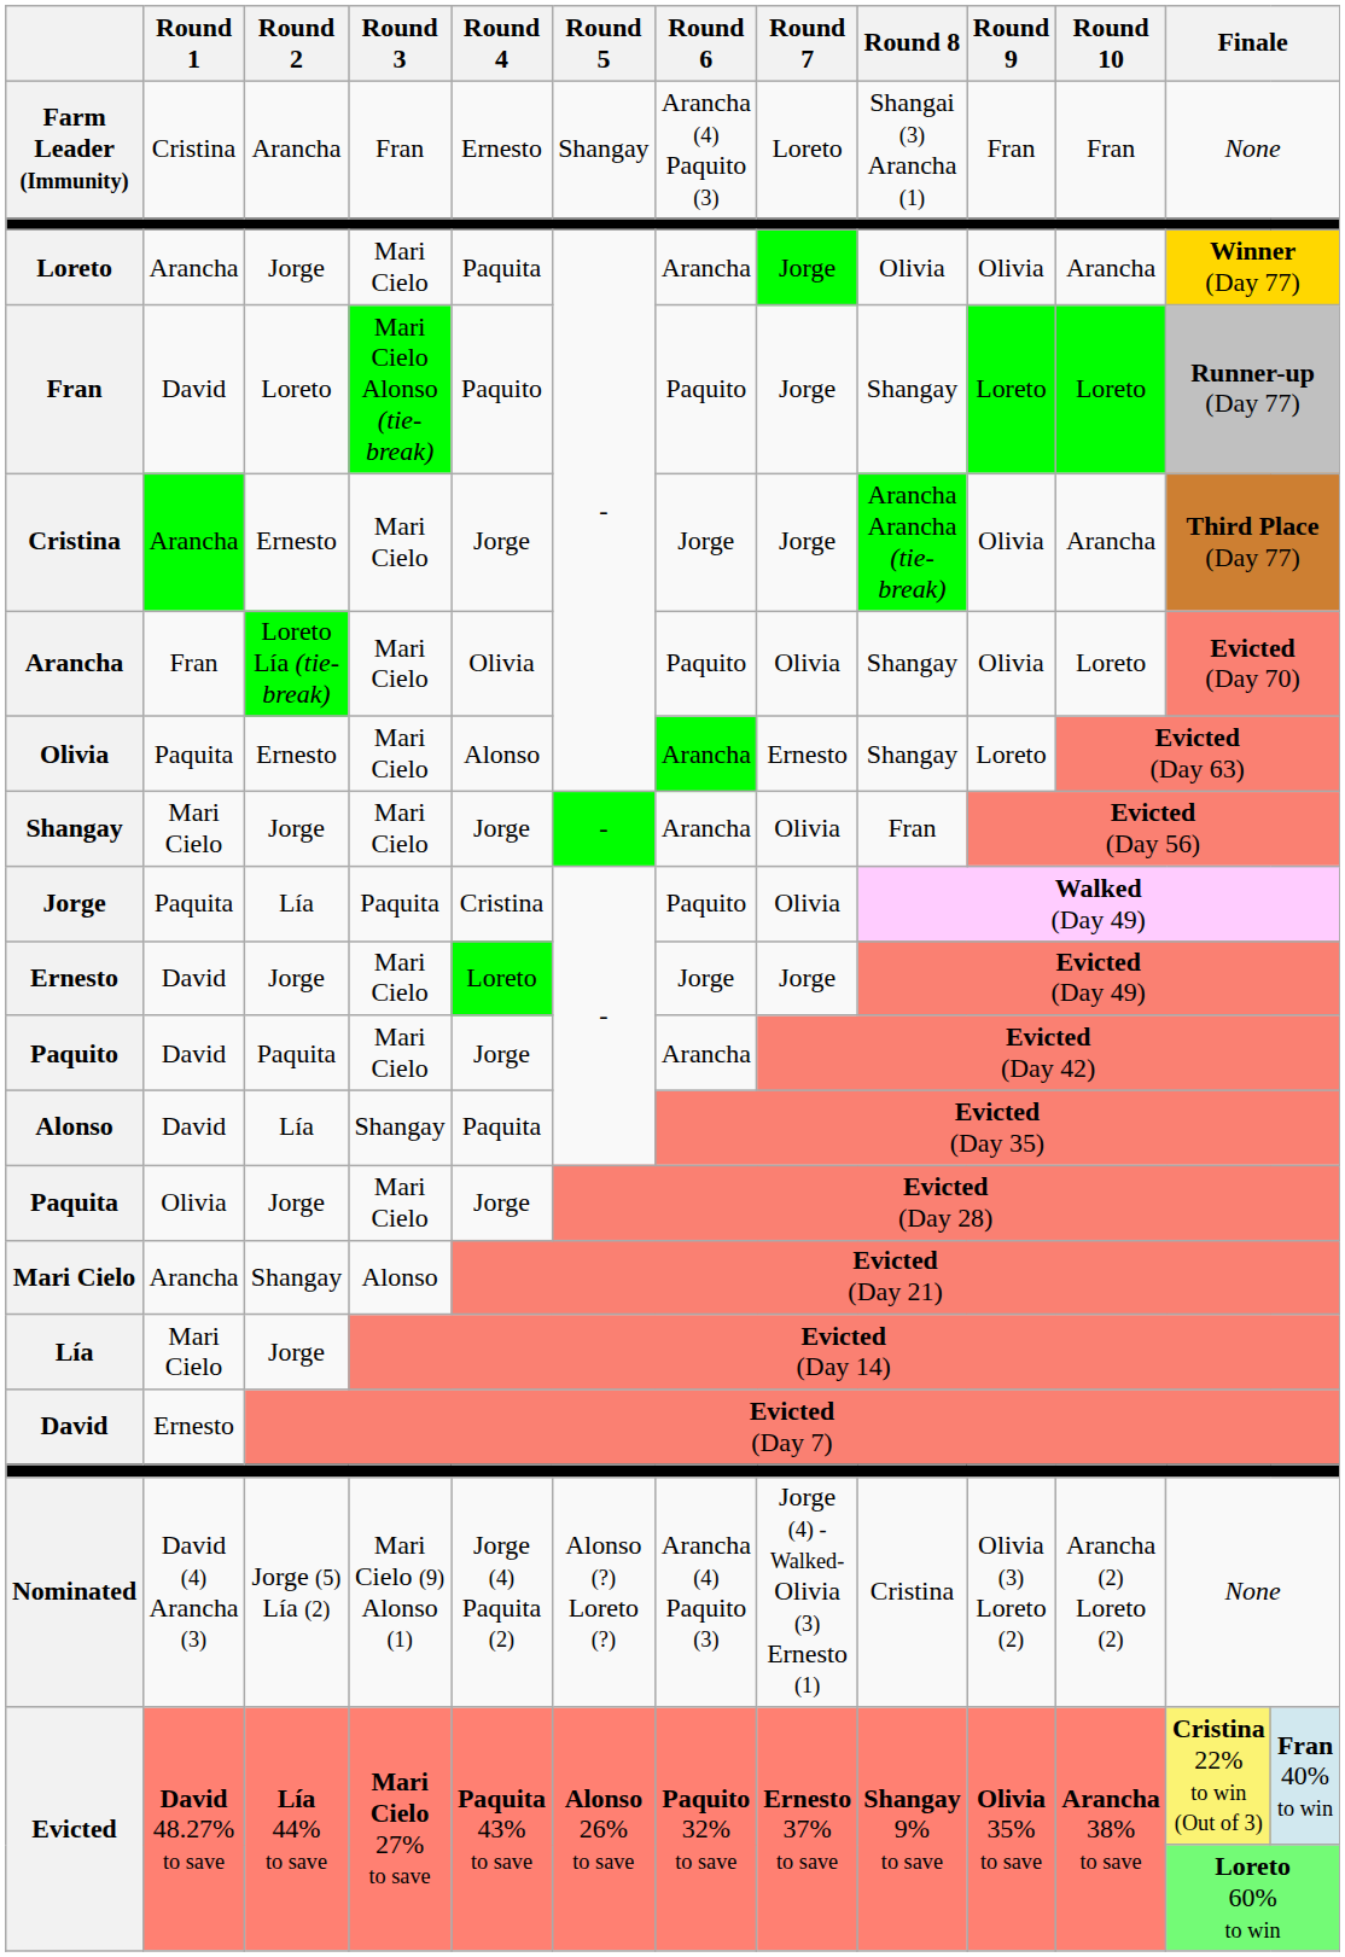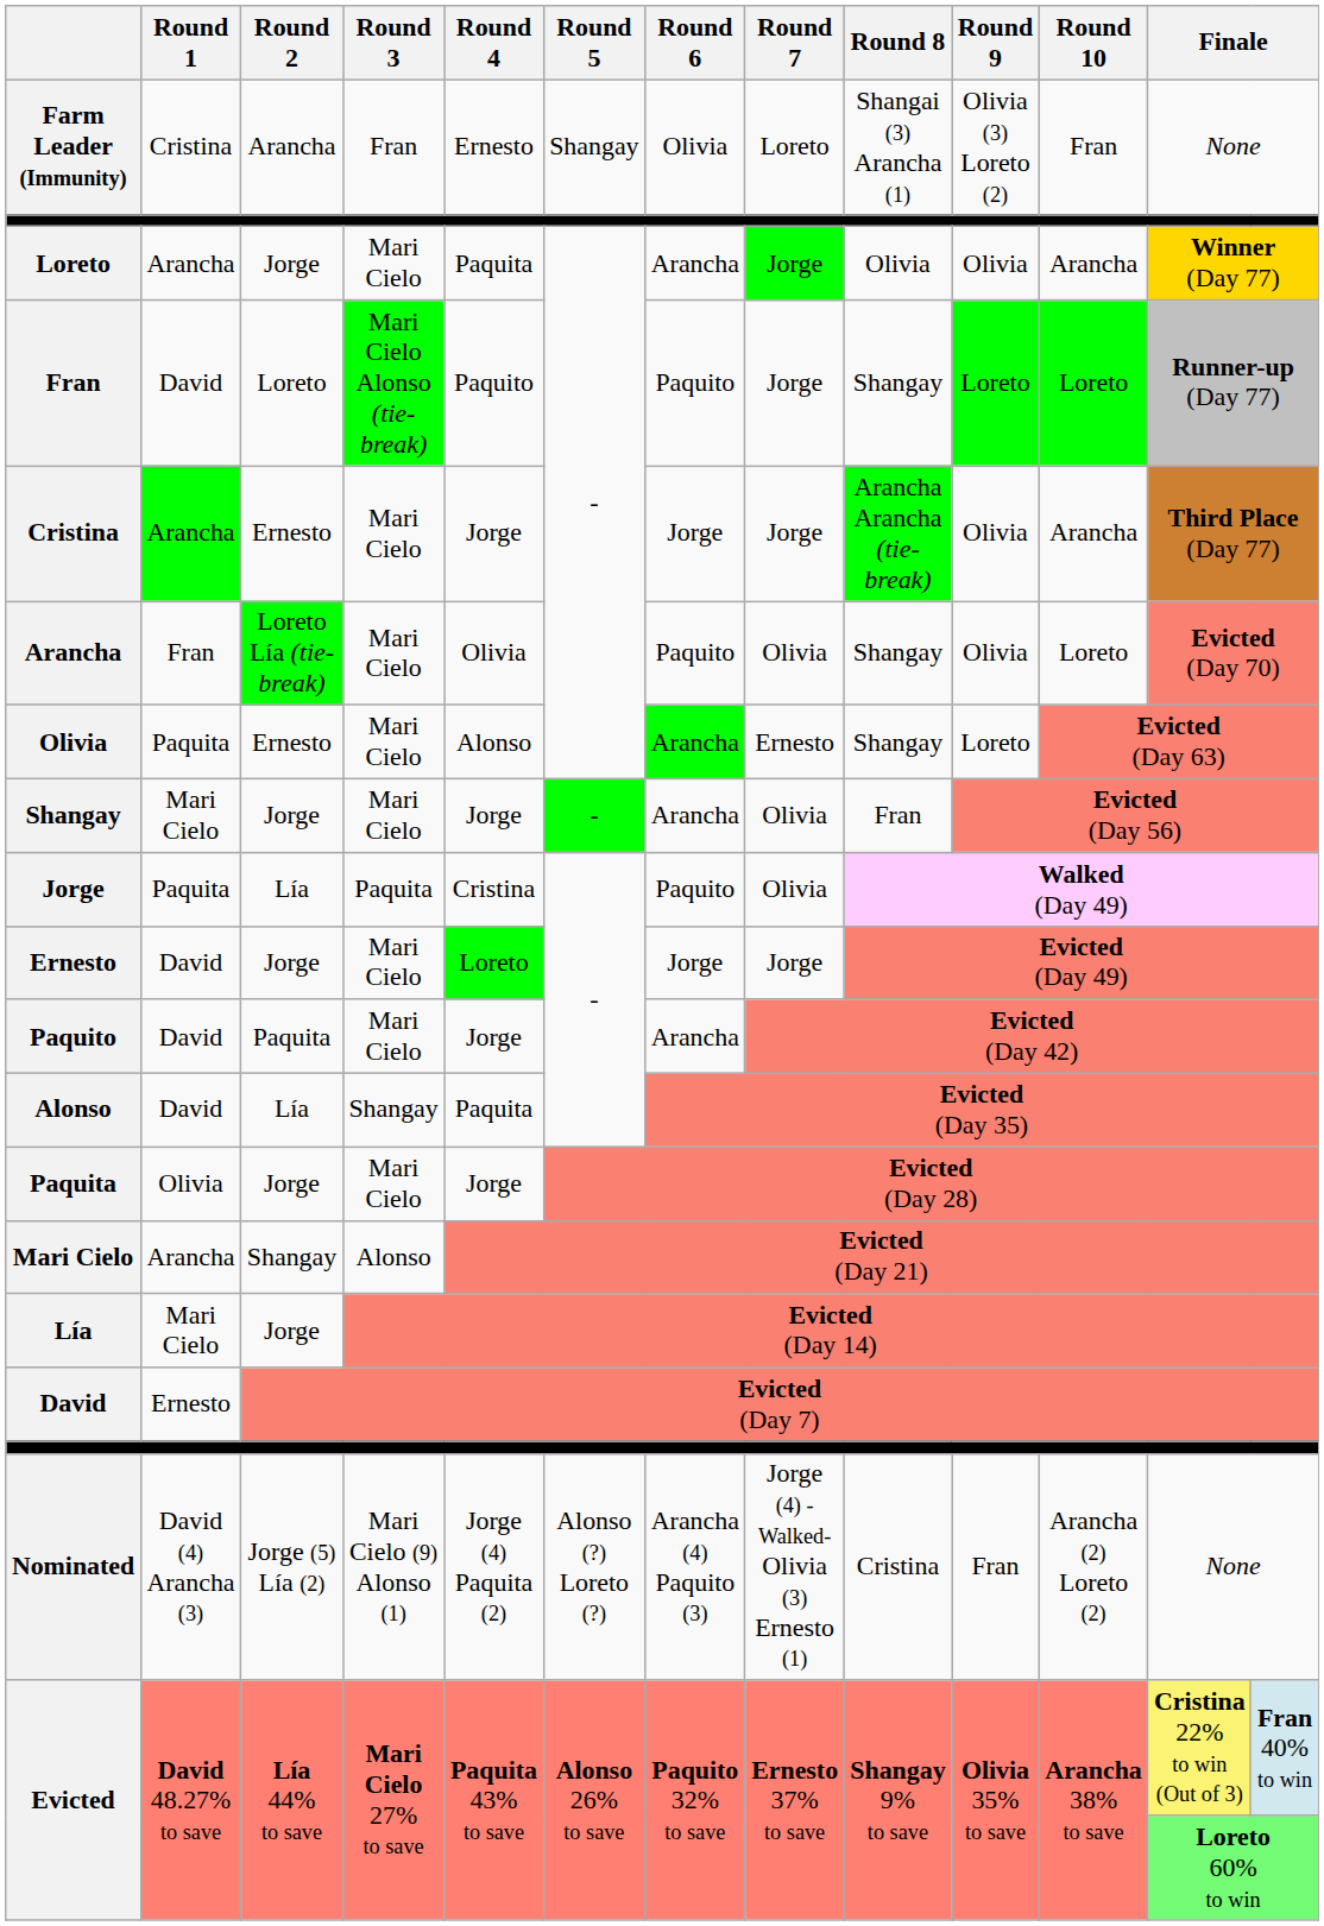Farm Leader (Immunity) | Round 6: Arancha (4) Paquito (3) -> Olivia
Farm Leader (Immunity) | Round 9: Fran -> Olivia (3) Loreto (2)
Nominated | Round 9: Olivia (3) Loreto (2) -> Fran
